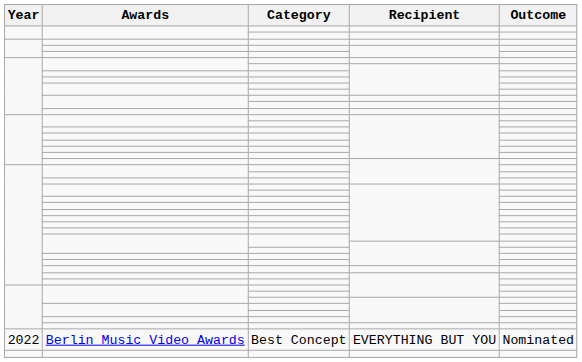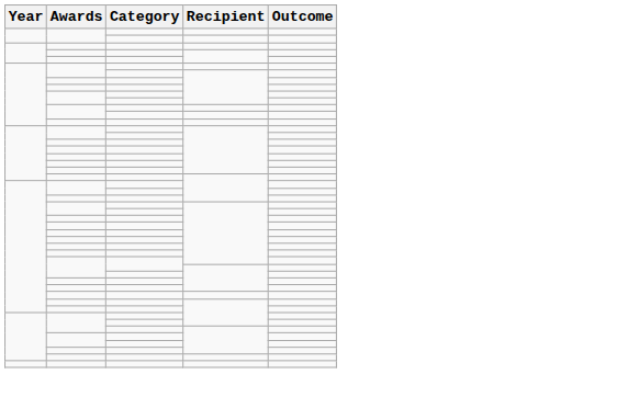- row: 2022 | Berlin Music Video Awards | Best Concept | EVERYTHING BUT YOU | Nominated
